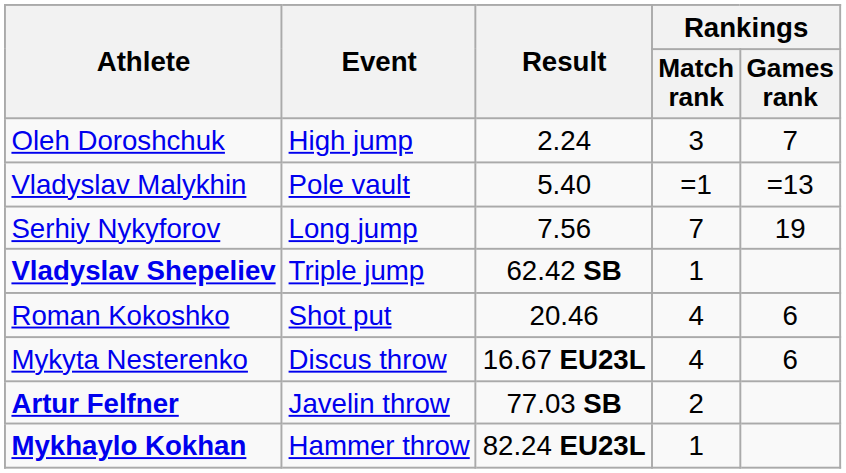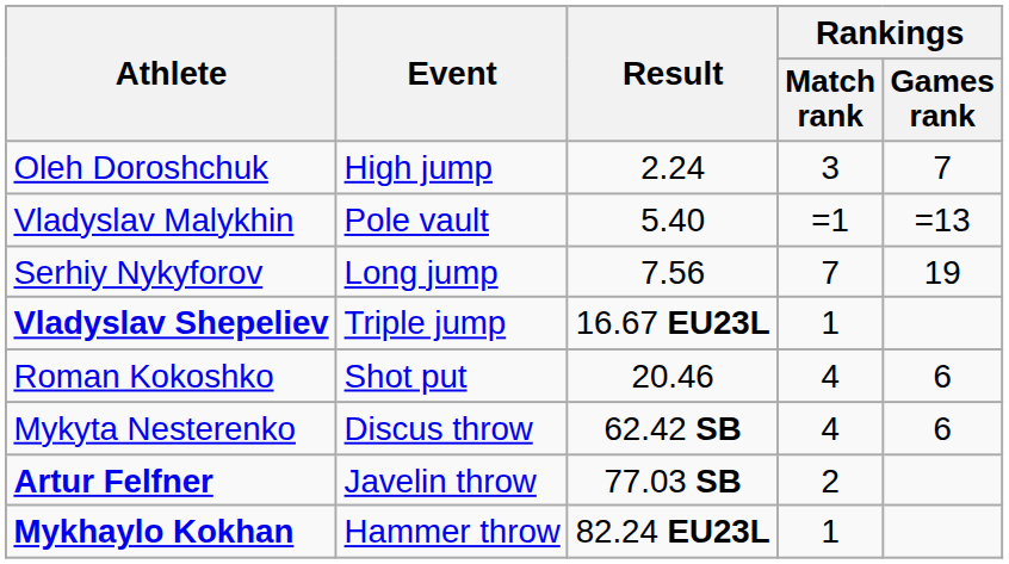Vladyslav Shepeliev | Result: 62.42 SB -> 16.67 EU23L
Mykyta Nesterenko | Result: 16.67 EU23L -> 62.42 SB
